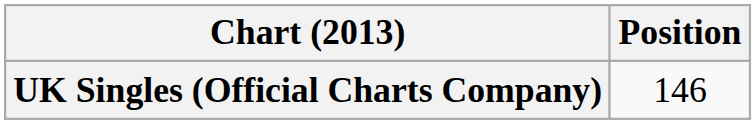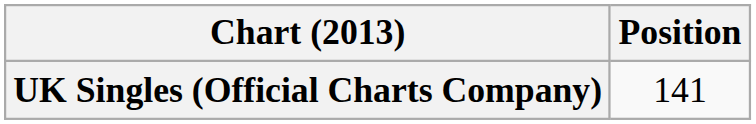UK Singles (Official Charts Company) | Position: 146 -> 141
